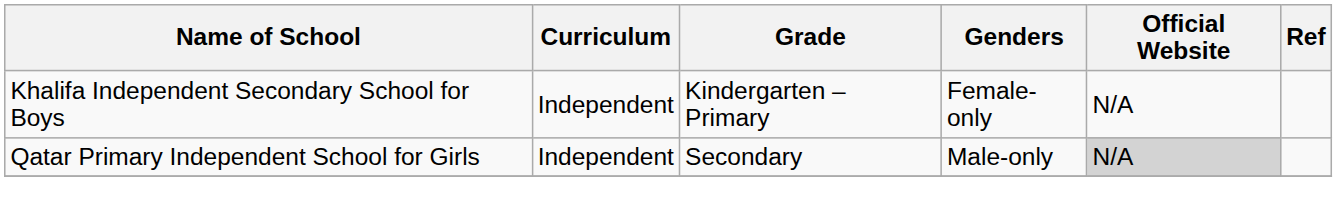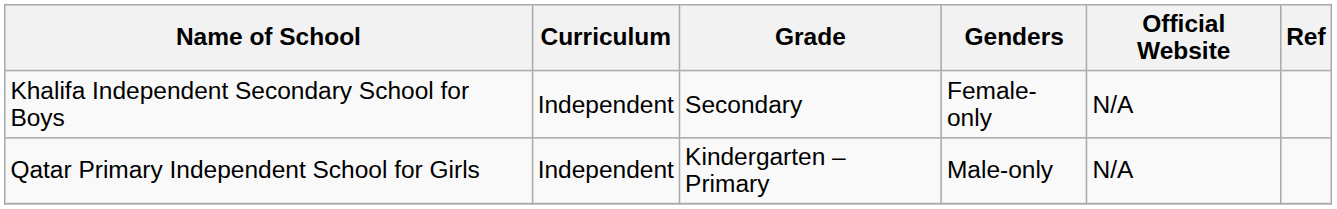Khalifa Independent Secondary School for Boys | Grade: Kindergarten – Primary -> Secondary
Qatar Primary Independent School for Girls | Grade: Secondary -> Kindergarten – Primary
Qatar Primary Independent School for Girls | Official Website: lightgrey background -> no background
